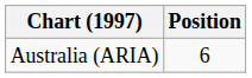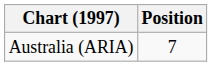Australia (ARIA) | Position: 6 -> 7
